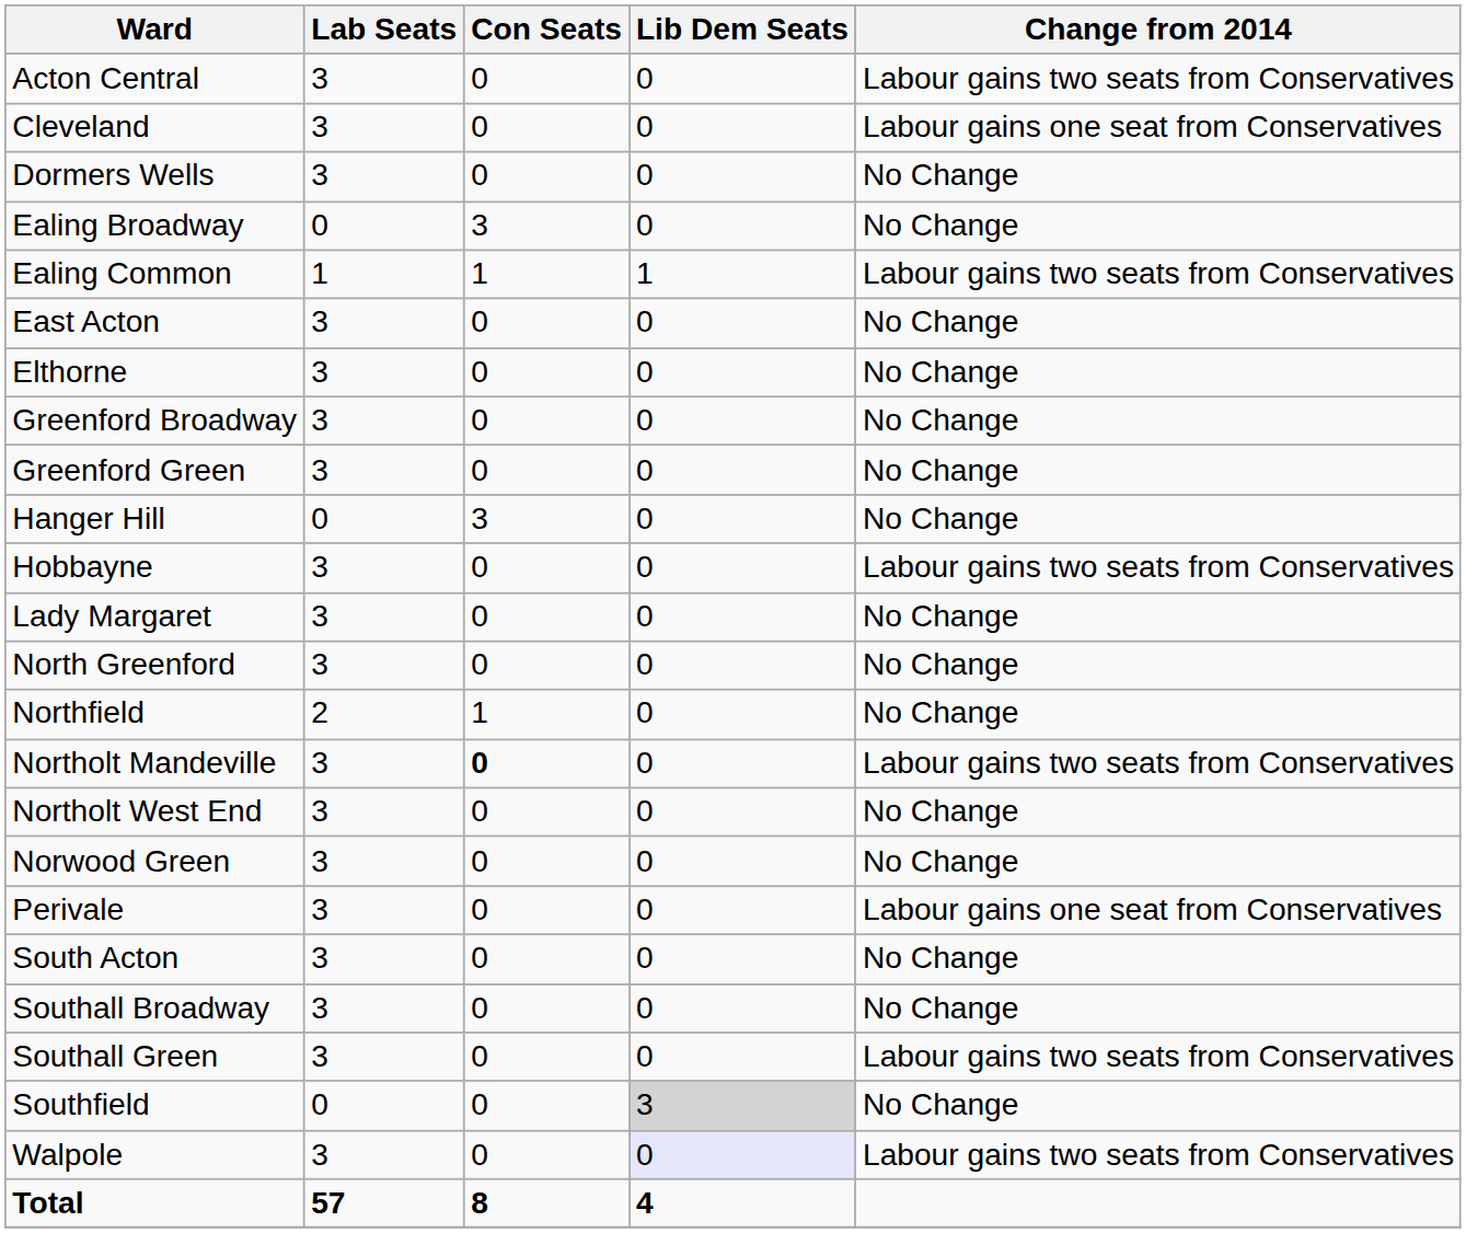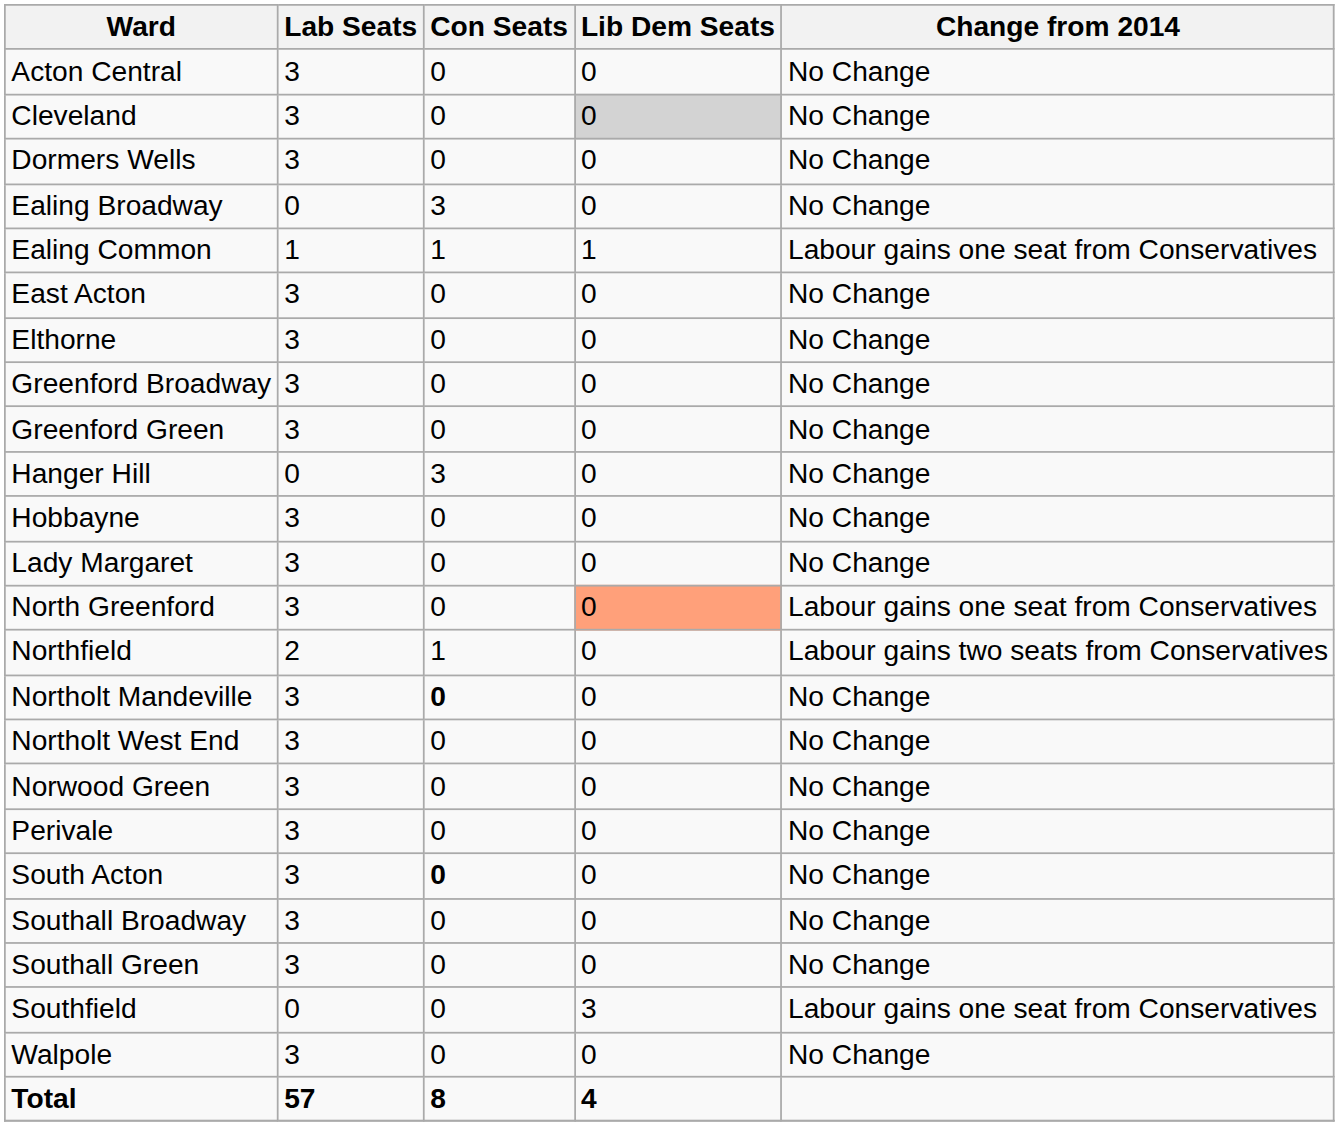Acton Central | Change from 2014: Labour gains two seats from Conservatives -> No Change
Cleveland | Lib Dem Seats: no background -> lightgrey background
Cleveland | Change from 2014: Labour gains one seat from Conservatives -> No Change
Ealing Common | Change from 2014: Labour gains two seats from Conservatives -> Labour gains one seat from Conservatives
Hobbayne | Change from 2014: Labour gains two seats from Conservatives -> No Change
North Greenford | Lib Dem Seats: no background -> lightsalmon background
North Greenford | Change from 2014: No Change -> Labour gains one seat from Conservatives
Northfield | Change from 2014: No Change -> Labour gains two seats from Conservatives
Northolt Mandeville | Change from 2014: Labour gains two seats from Conservatives -> No Change
Perivale | Change from 2014: Labour gains one seat from Conservatives -> No Change
South Acton | Con Seats: normal -> bold
Southall Green | Change from 2014: Labour gains two seats from Conservatives -> No Change
Southfield | Lib Dem Seats: lightgrey background -> no background
Southfield | Change from 2014: No Change -> Labour gains one seat from Conservatives
Walpole | Lib Dem Seats: lavender background -> no background
Walpole | Change from 2014: Labour gains two seats from Conservatives -> No Change
